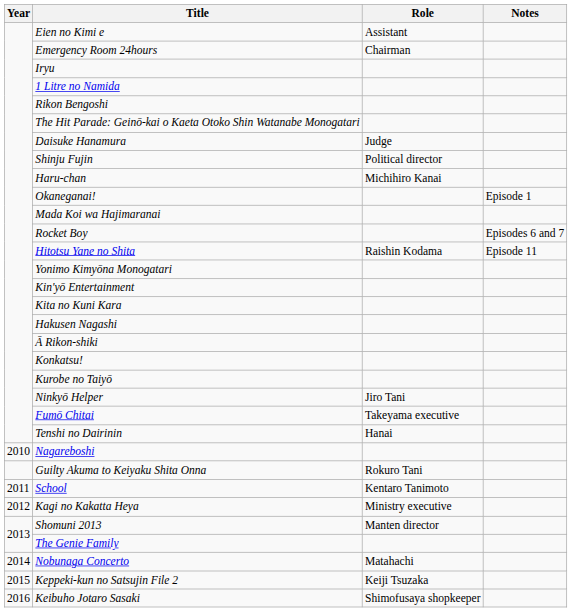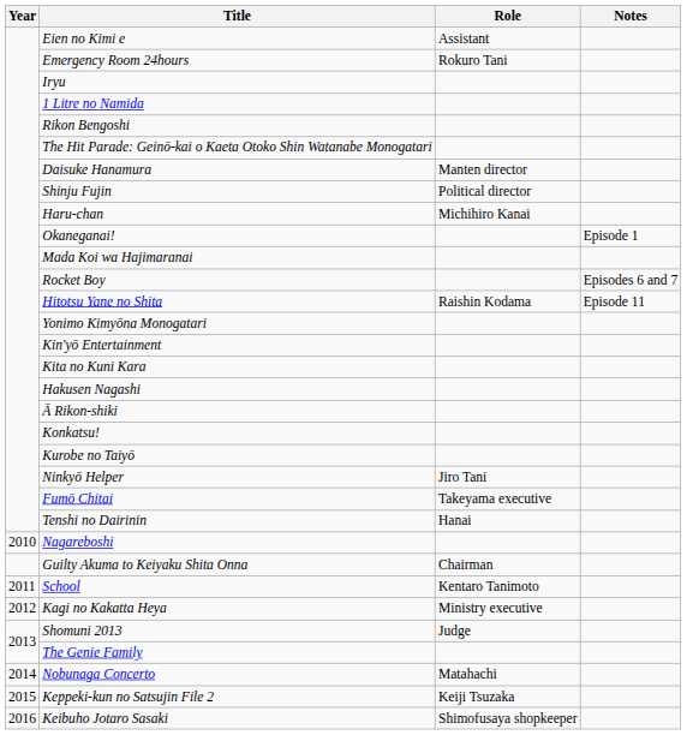Emergency Room 24hours | Role: Chairman -> Rokuro Tani
Daisuke Hanamura | Role: Judge -> Manten director
Guilty Akuma to Keiyaku Shita Onna | Role: Rokuro Tani -> Chairman
Shomuni 2013 | Role: Manten director -> Judge
